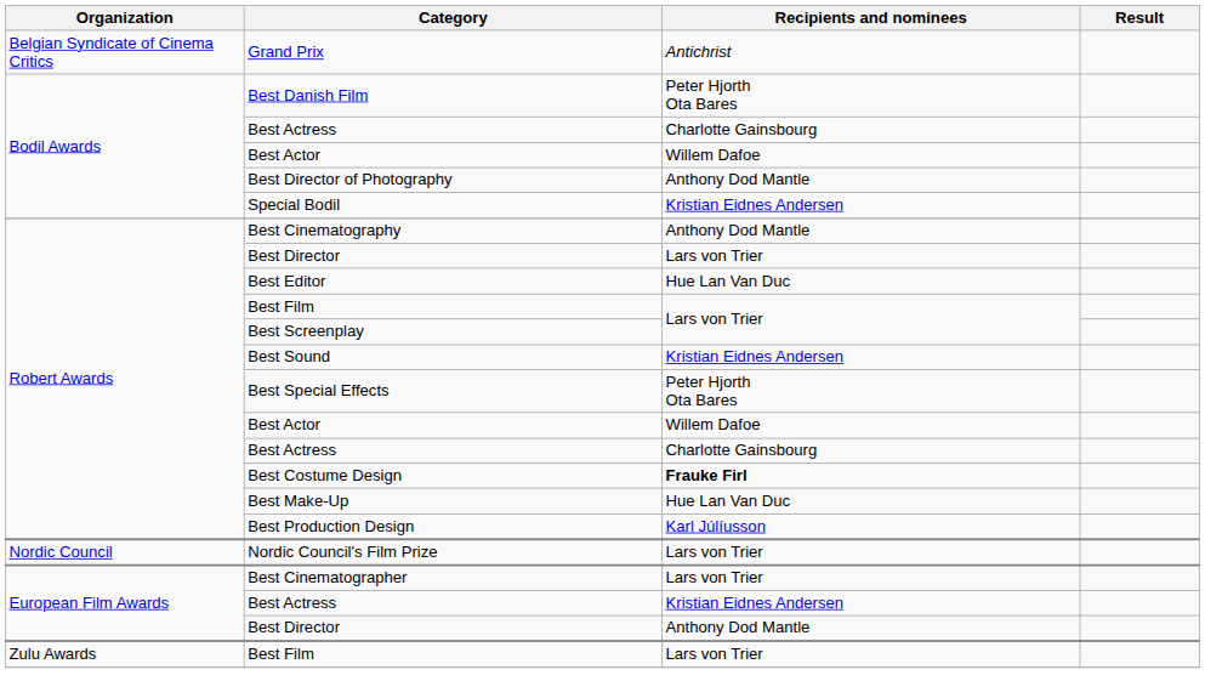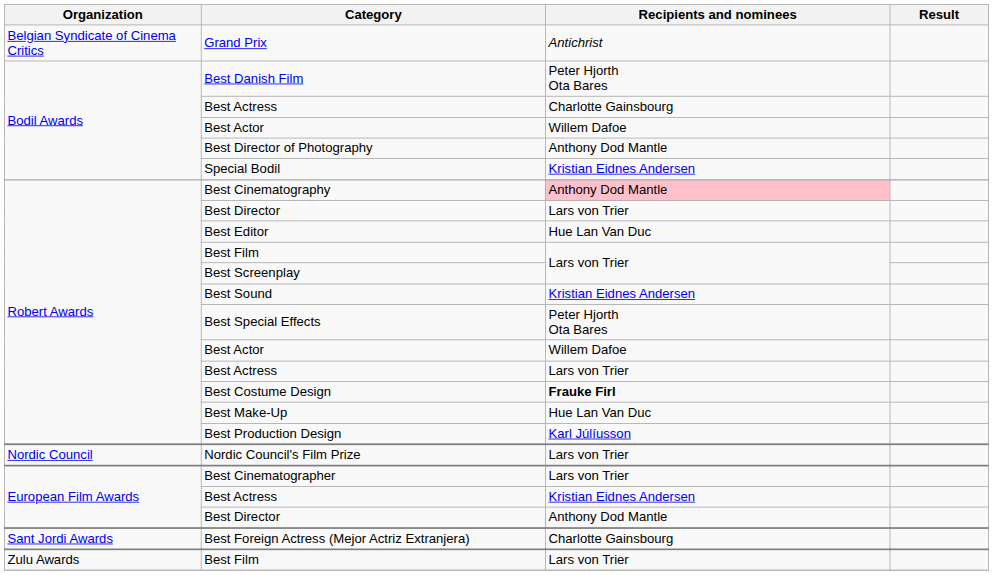Best Cinematography | Recipients and nominees: no background -> pink background
Robert Awards / Best Actress | Recipients and nominees: Charlotte Gainsbourg -> Lars von Trier
+ row: Sant Jordi Awards | Best Foreign Actress (Mejor Actriz Extranjera) | Charlotte Gainsbourg
